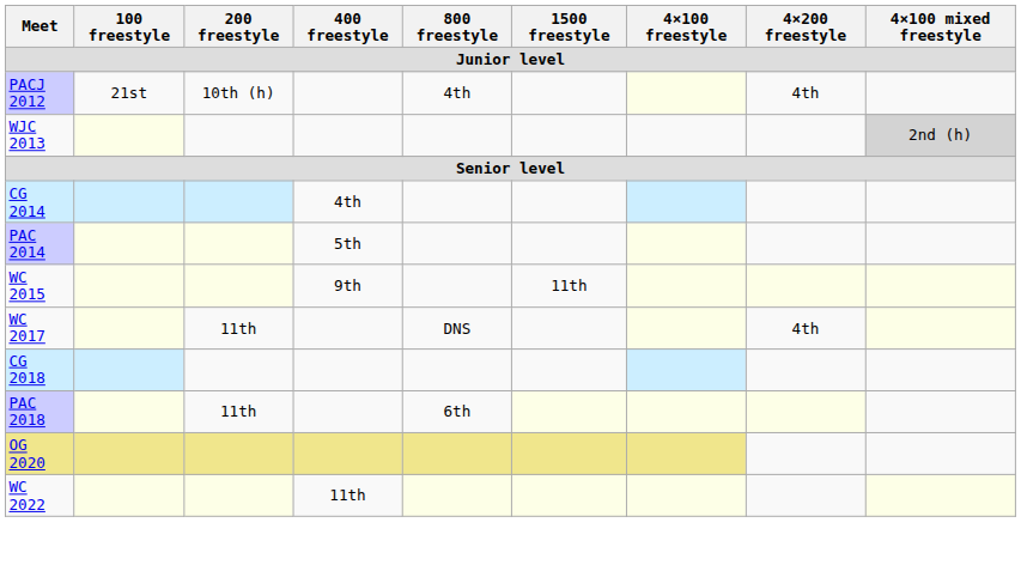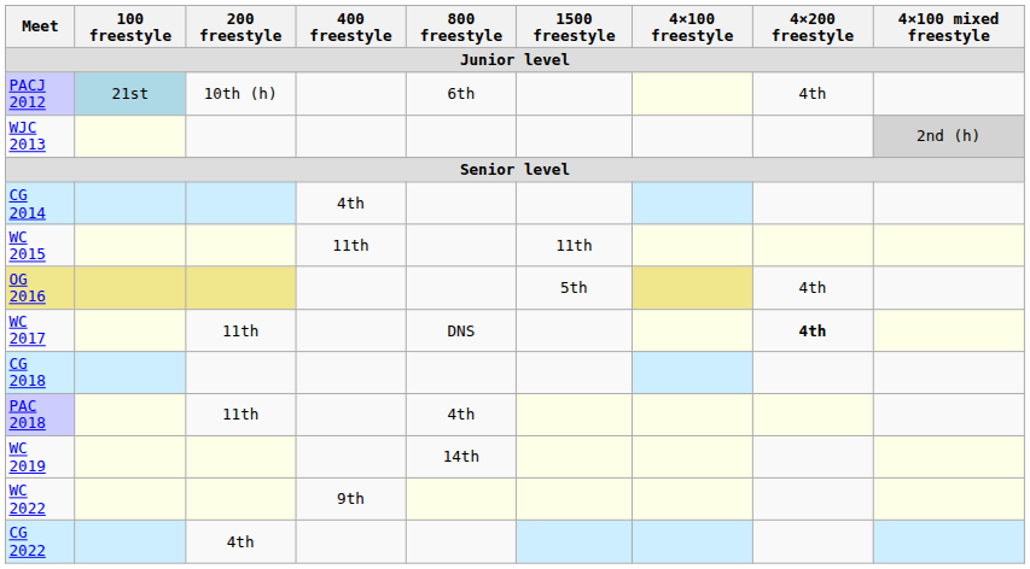PACJ 2012 | 100 freestyle: no background -> lightblue background
PACJ 2012 | 800 freestyle: 4th -> 6th
- row: PAC 2014 | 5th
WC 2015 | 400 freestyle: 9th -> 11th
+ row: OG 2016 | 5th | 4th
WC 2017 | 4×200 freestyle: normal -> bold
PAC 2018 | 800 freestyle: 6th -> 4th
+ row: WC 2019 | 14th
- row: OG 2020
WC 2022 | 400 freestyle: 11th -> 9th
+ row: CG 2022 | 4th
